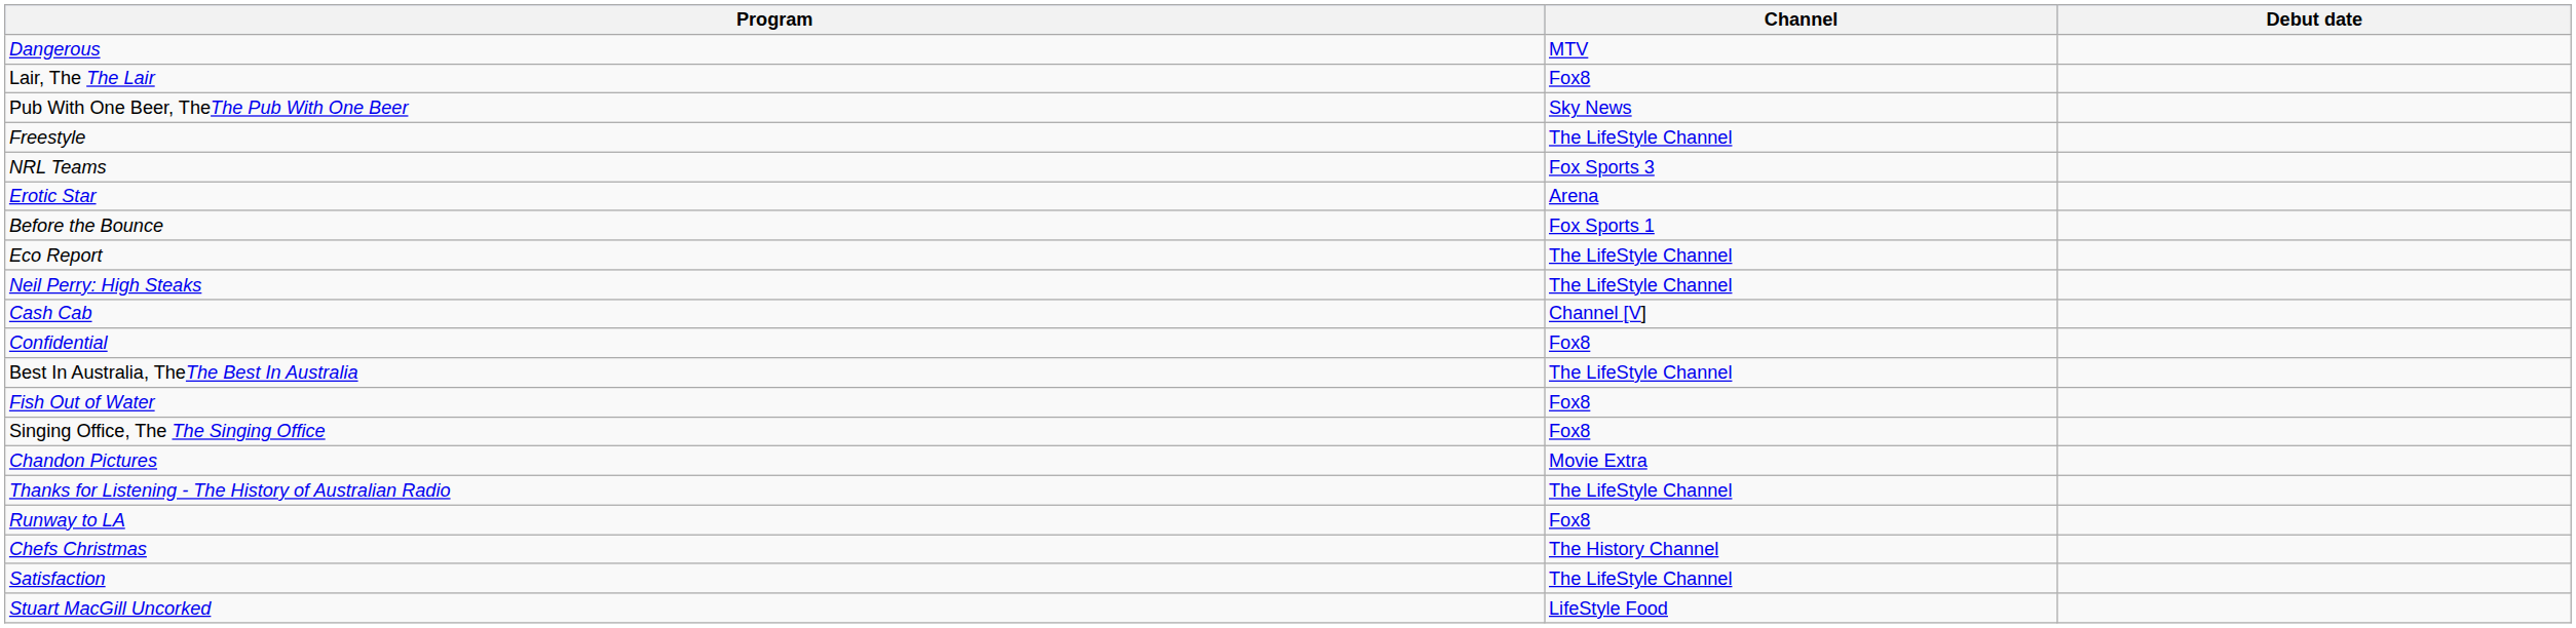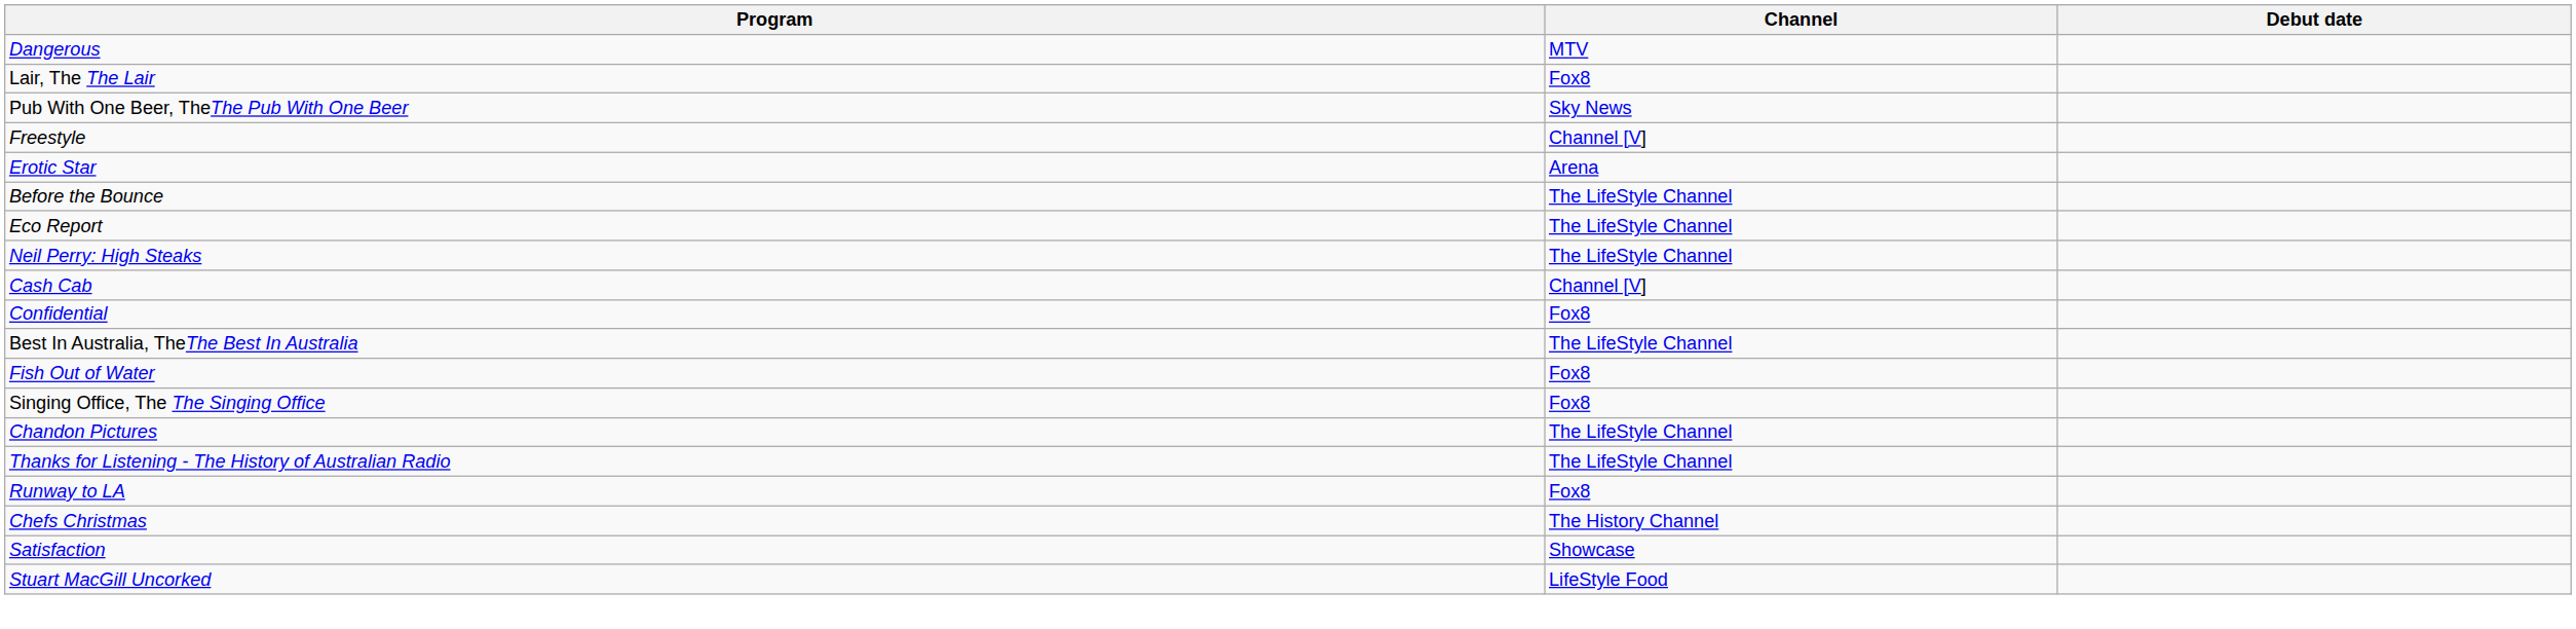Freestyle | Channel: The LifeStyle Channel -> Channel [V]
- row: NRL Teams | Fox Sports 3
Before the Bounce | Channel: Fox Sports 1 -> The LifeStyle Channel
Chandon Pictures | Channel: Movie Extra -> The LifeStyle Channel
Satisfaction | Channel: The LifeStyle Channel -> Showcase
